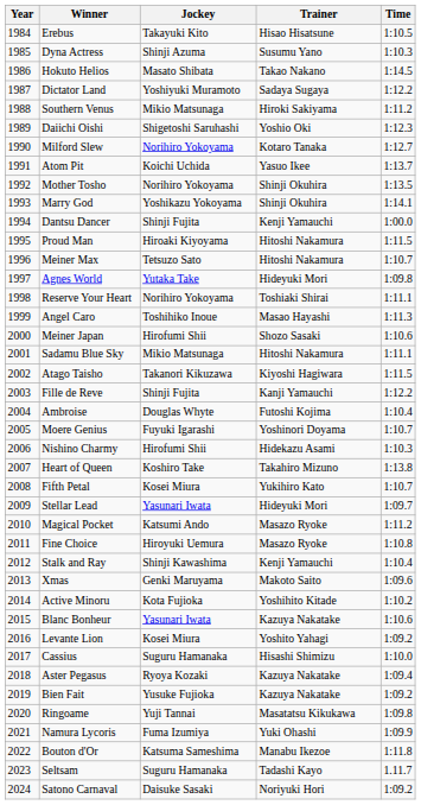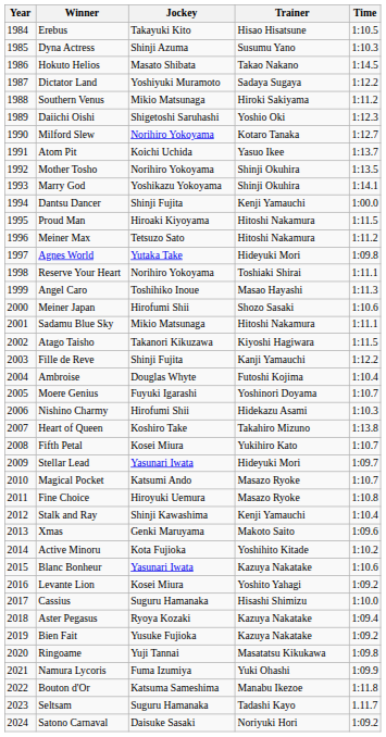Meiner Max | Time: 1:10.7 -> 1:11.2
Magical Pocket | Time: 1:11.2 -> 1:10.7
